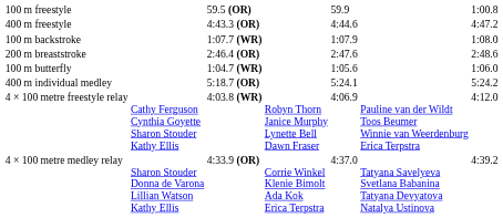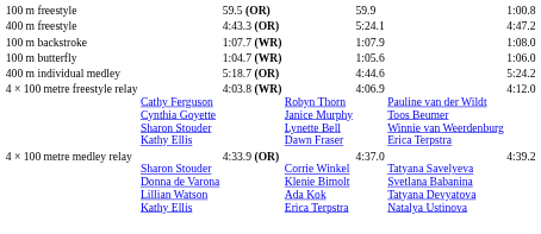400 m freestyle | column 5: 4:44.6 -> 5:24.1
- row: 200 m breaststroke | 2:46.4 (OR) | 2:47.6 | 2:48.6
400 m individual medley | column 5: 5:24.1 -> 4:44.6
